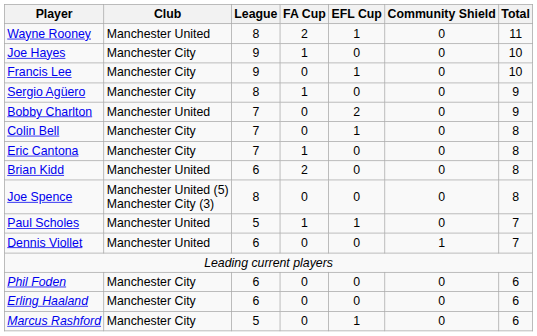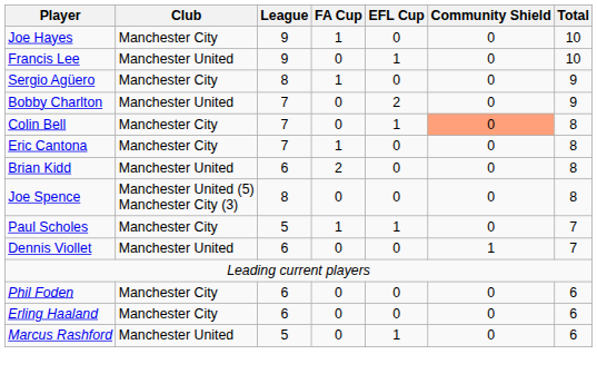- row: Wayne Rooney | Manchester United | 8 | 2 | 1 | 0 | 11
Francis Lee | Club: Manchester City -> Manchester United
Colin Bell | Community Shield: no background -> lightsalmon background
Paul Scholes | Club: Manchester United -> Manchester City
Marcus Rashford | Club: Manchester City -> Manchester United
